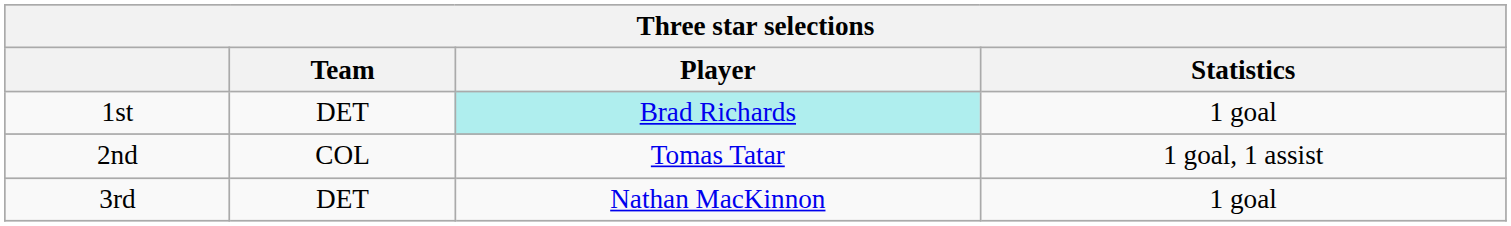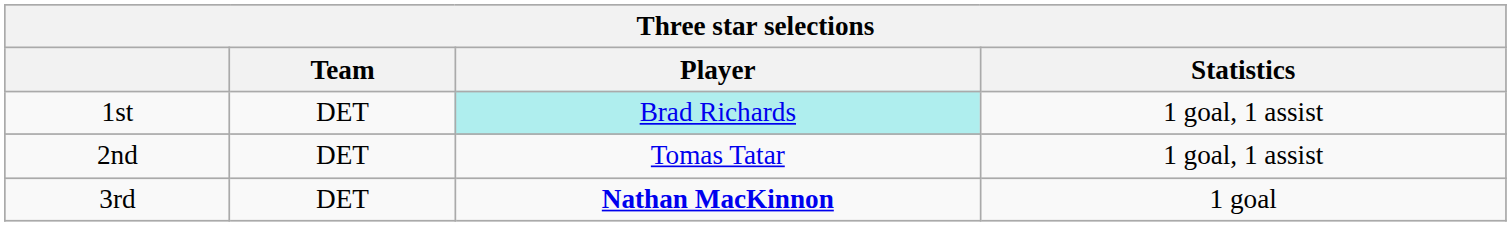1st | Statistics: 1 goal -> 1 goal, 1 assist
2nd | Team: COL -> DET
3rd | Player: normal -> bold
